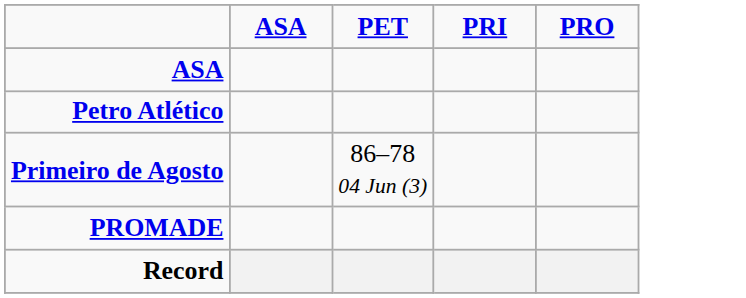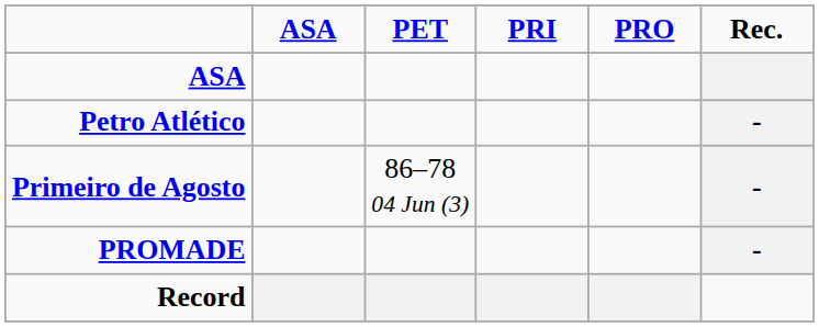+ column: Rec. | - | - | -
